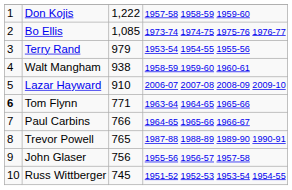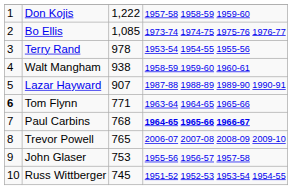Terry Rand | column 3: 979 -> 978
Lazar Hayward | column 3: 910 -> 907
Lazar Hayward | column 4: 2006-07 2007-08 2008-09 2009-10 -> 1987-88 1988-89 1989-90 1990-91
Paul Carbins | column 3: 766 -> 768
Paul Carbins | column 4: normal -> bold
Trevor Powell | column 4: 1987-88 1988-89 1989-90 1990-91 -> 2006-07 2007-08 2008-09 2009-10
John Glaser | column 3: 756 -> 753
